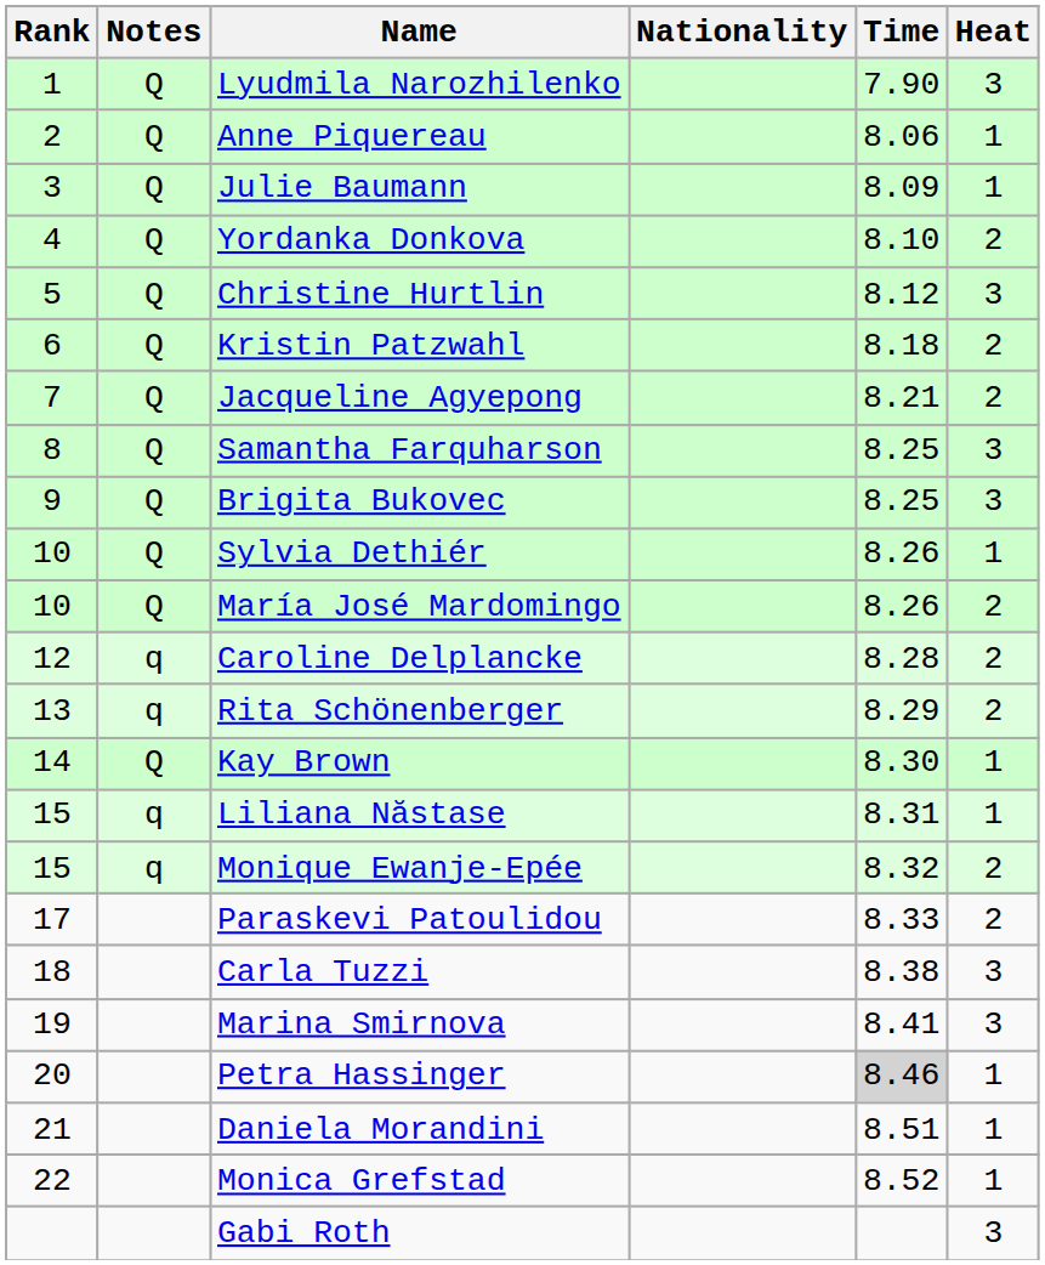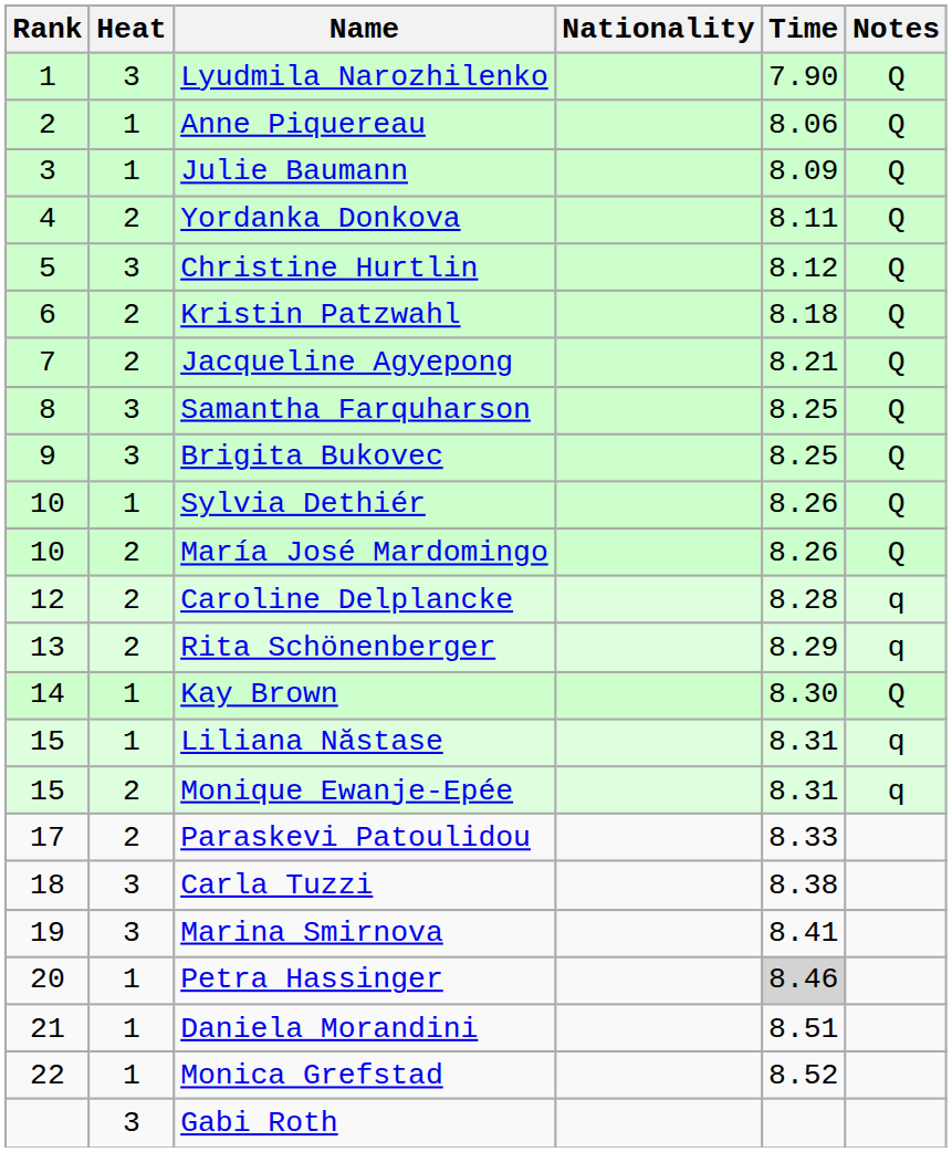columns swapped: Heat <-> Notes
Yordanka Donkova | Time: 8.10 -> 8.11
Monique Ewanje-Epée | Time: 8.32 -> 8.31
